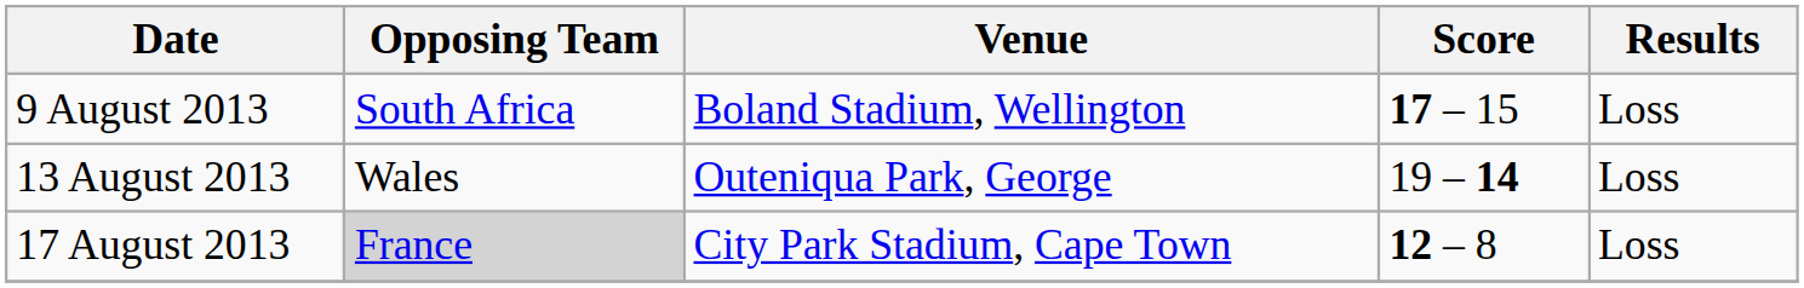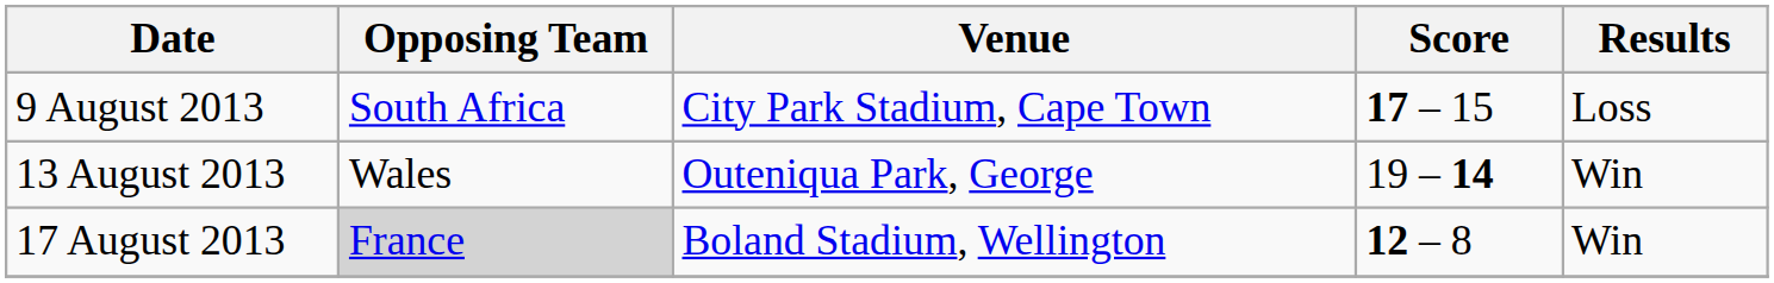9 August 2013 | Venue: Boland Stadium, Wellington -> City Park Stadium, Cape Town
13 August 2013 | Results: Loss -> Win
17 August 2013 | Venue: City Park Stadium, Cape Town -> Boland Stadium, Wellington
17 August 2013 | Results: Loss -> Win
